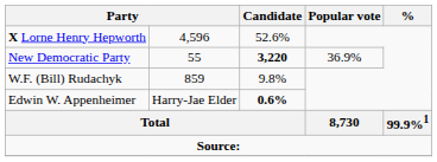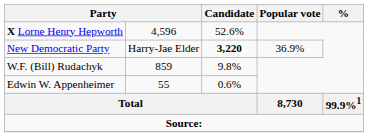New Democratic Party | column 2: 55 -> Harry-Jae Elder
Edwin W. Appenheimer | column 2: Harry-Jae Elder -> 55
Edwin W. Appenheimer | Candidate: bold -> normal
